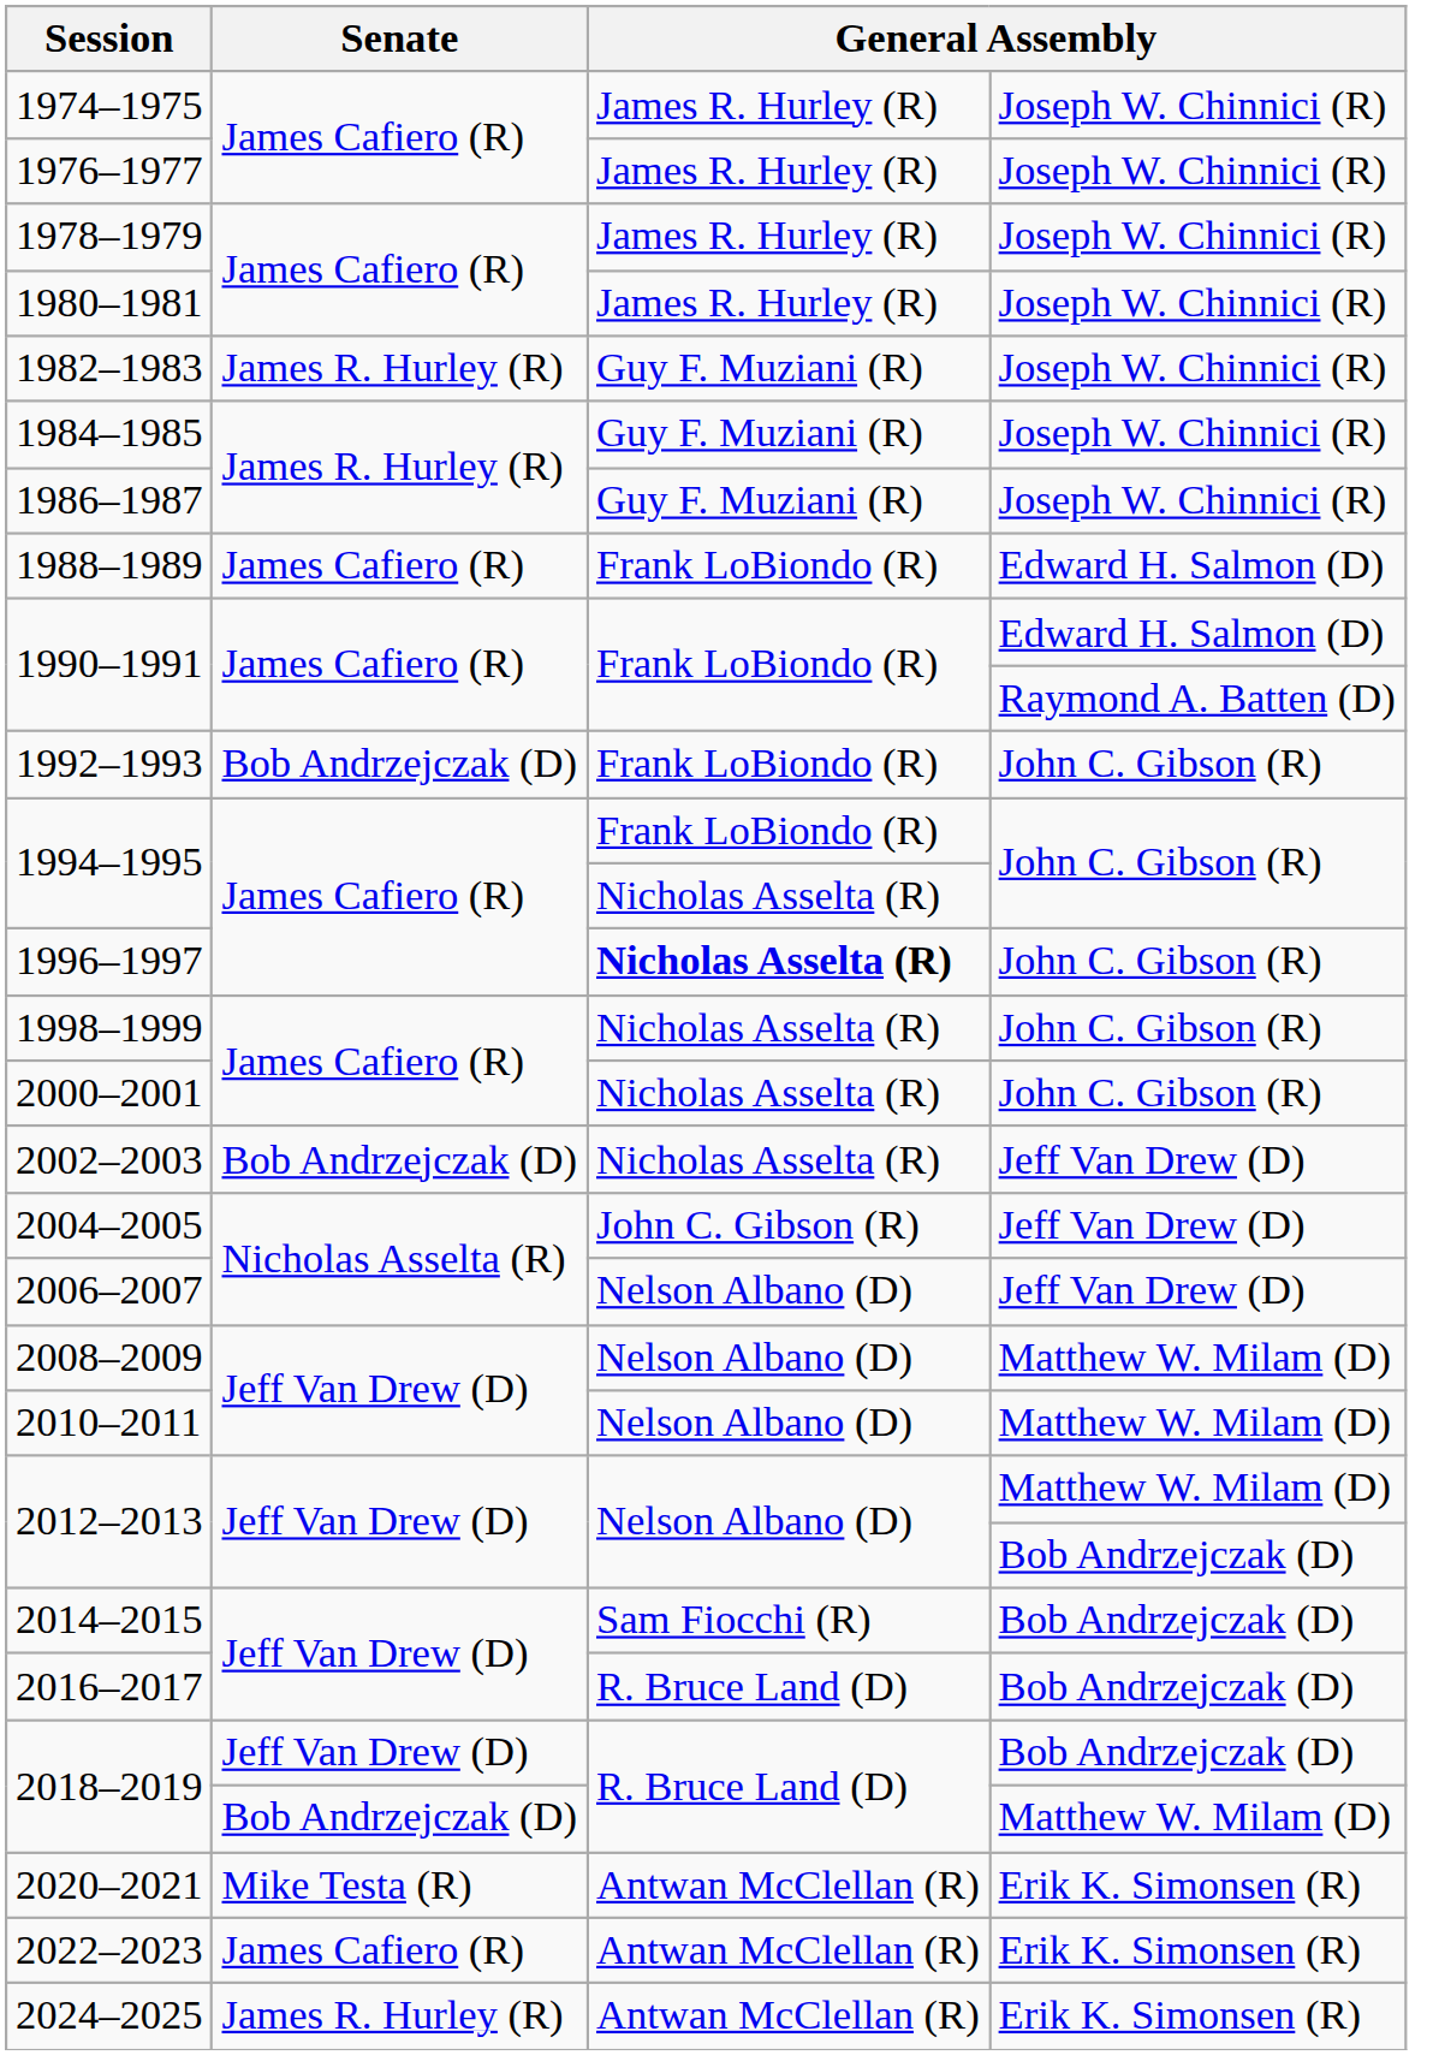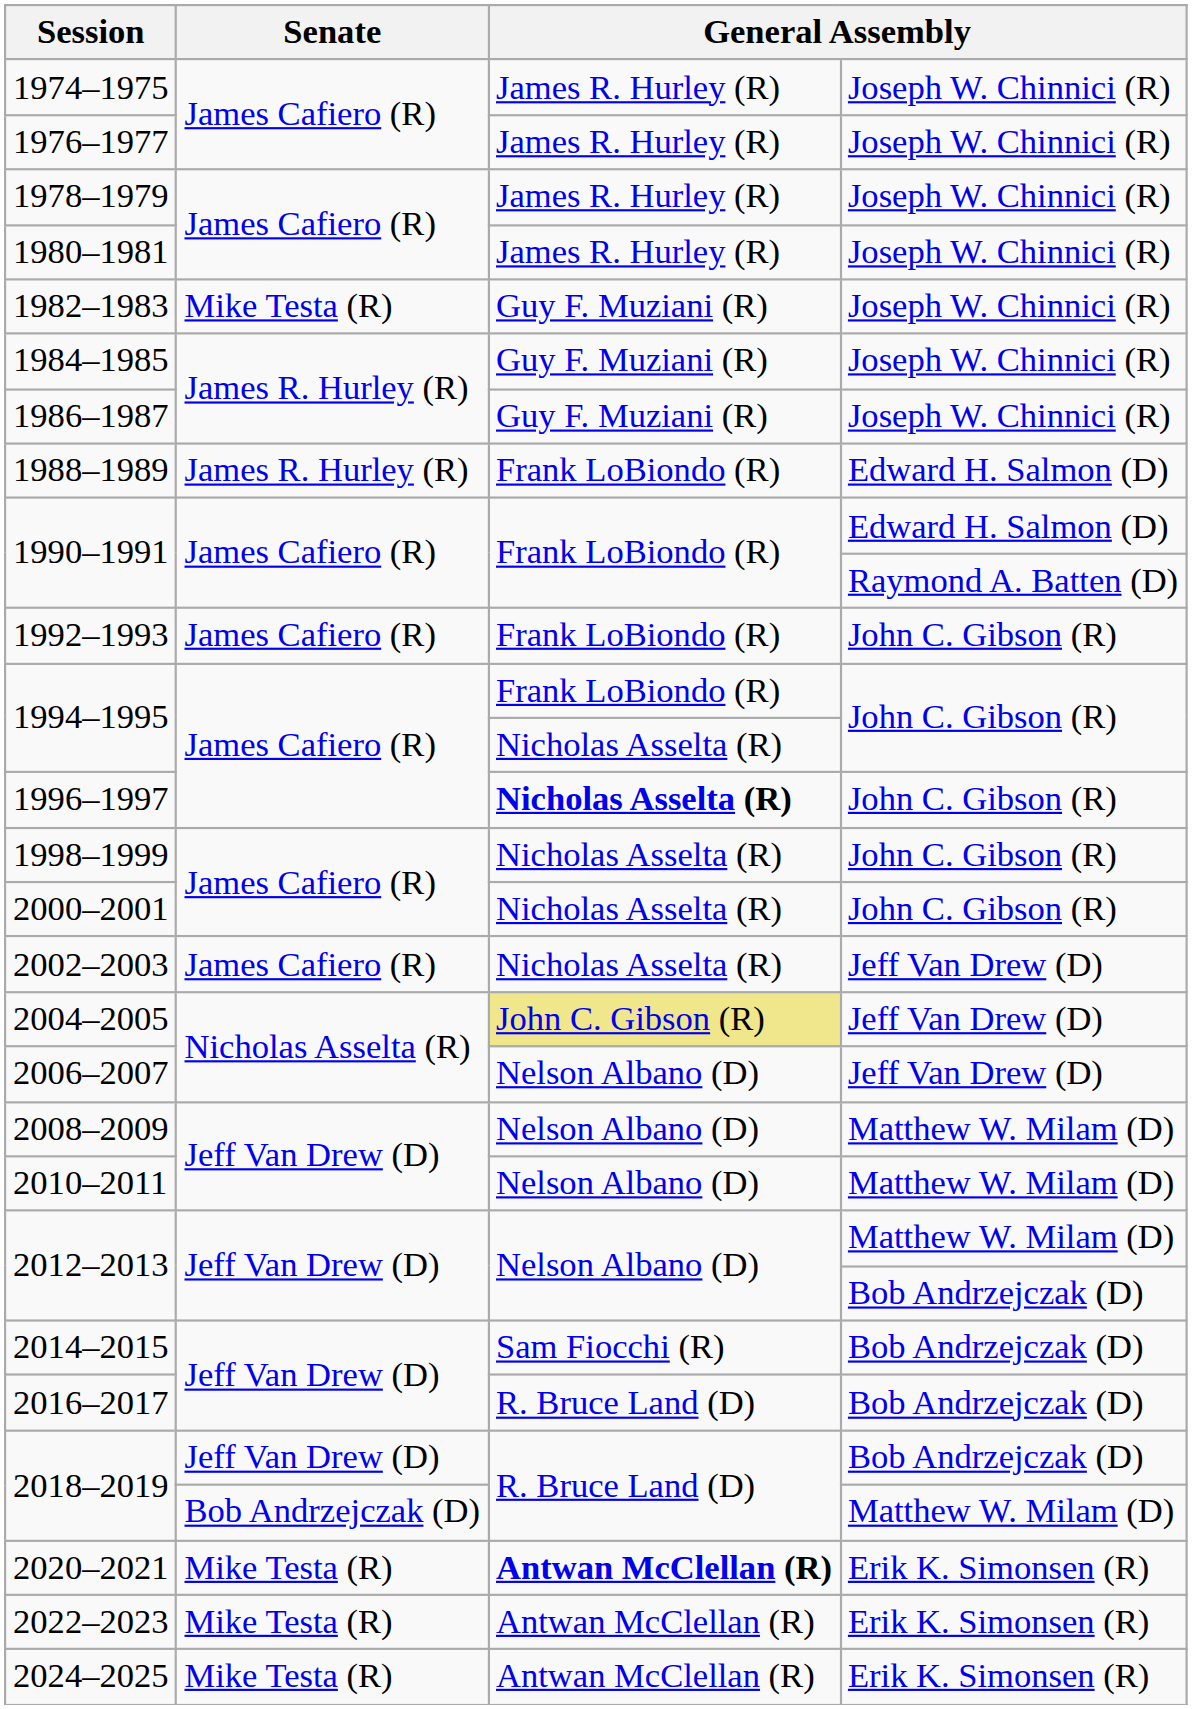1982–1983 | Senate: James R. Hurley (R) -> Mike Testa (R)
1988–1989 | Senate: James Cafiero (R) -> James R. Hurley (R)
1992–1993 | Senate: Bob Andrzejczak (D) -> James Cafiero (R)
2002–2003 | Senate: Bob Andrzejczak (D) -> James Cafiero (R)
2004–2005 | column 3: no background -> khaki background
2020–2021 | column 3: normal -> bold
2022–2023 | Senate: James Cafiero (R) -> Mike Testa (R)
2024–2025 | Senate: James R. Hurley (R) -> Mike Testa (R)
